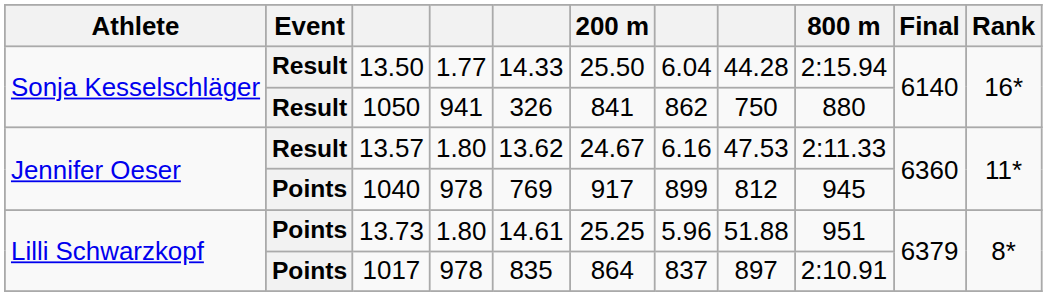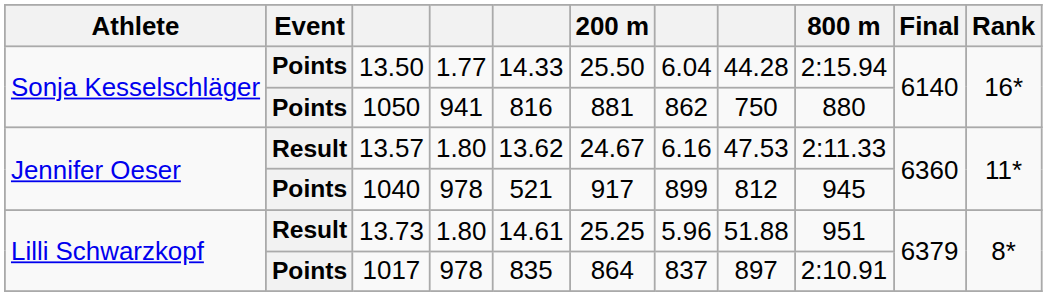13.50 | Event: Result -> Points
1050 | Event: Result -> Points
1050 | column 5: 326 -> 816
1050 | 200 m: 841 -> 881
1040 | column 5: 769 -> 521
13.73 | Event: Points -> Result
